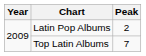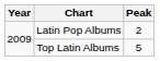Top Latin Albums | Peak: 7 -> 5
